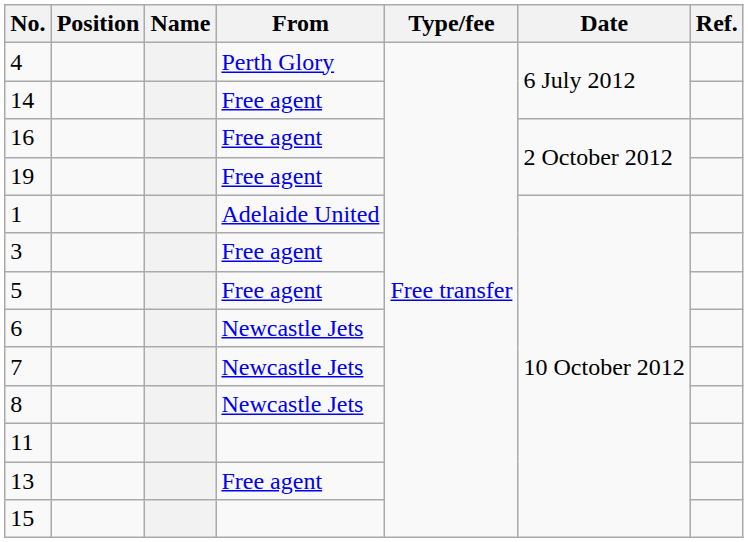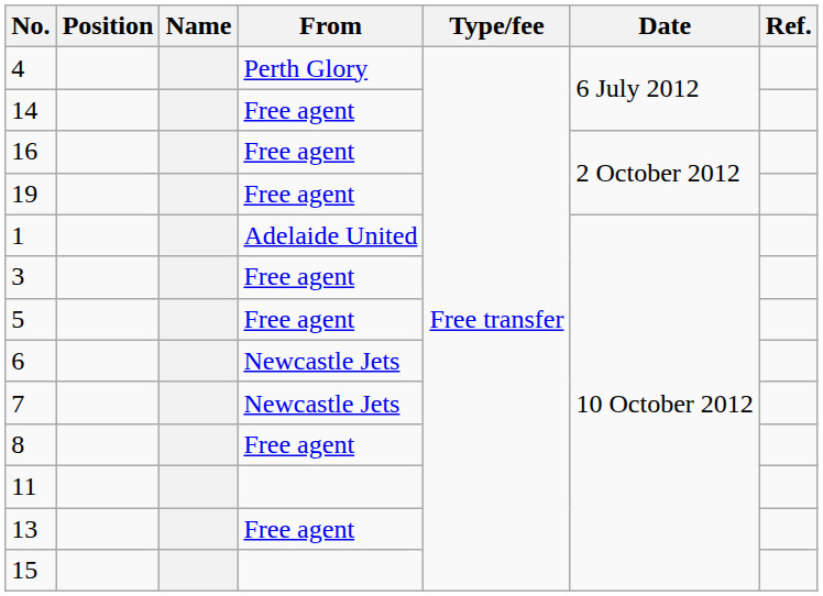8 | From: Newcastle Jets -> Free agent
